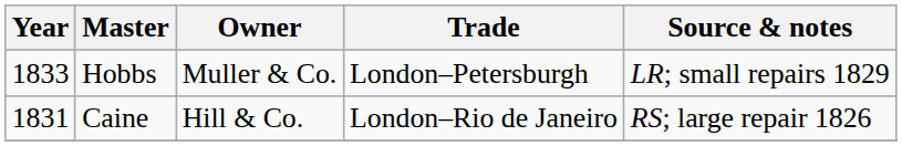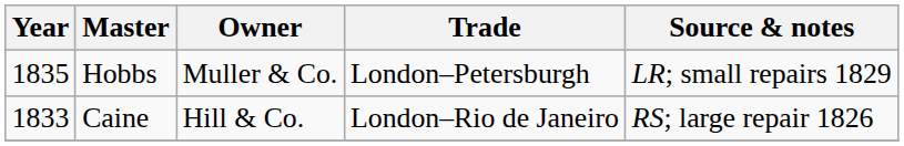Hobbs | Year: 1833 -> 1835
Caine | Year: 1831 -> 1833
